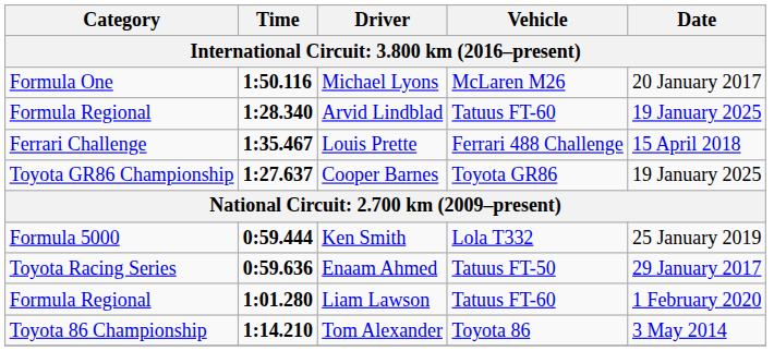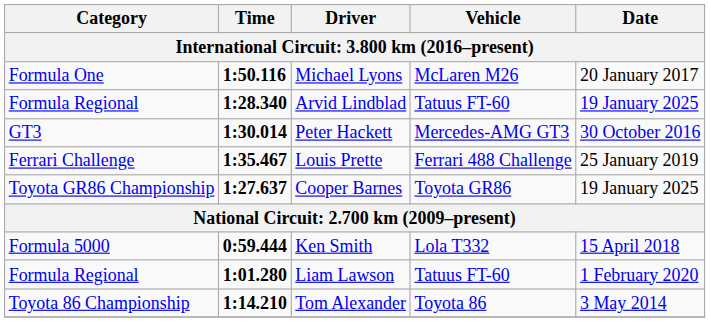+ row: GT3 | 1:30.014 | Peter Hackett | Mercedes-AMG GT3 | 30 October 2016
Louis Prette | Date: 15 April 2018 -> 25 January 2019
Ken Smith | Date: 25 January 2019 -> 15 April 2018
- row: Toyota Racing Series | 0:59.636 | Enaam Ahmed | Tatuus FT-50 | 29 January 2017
